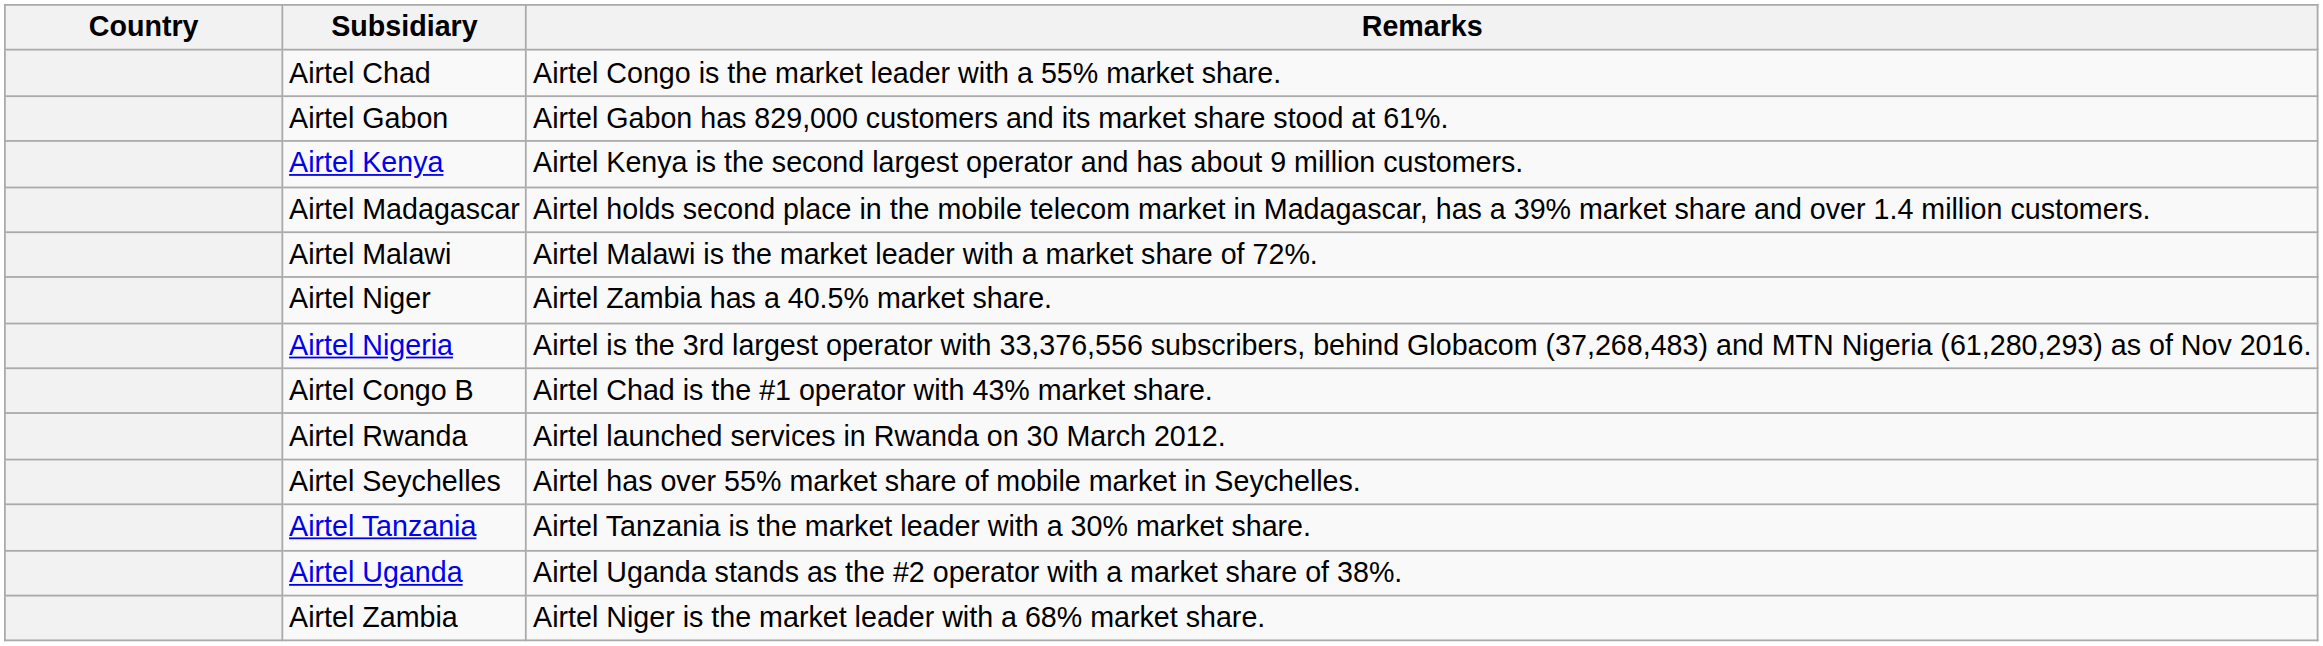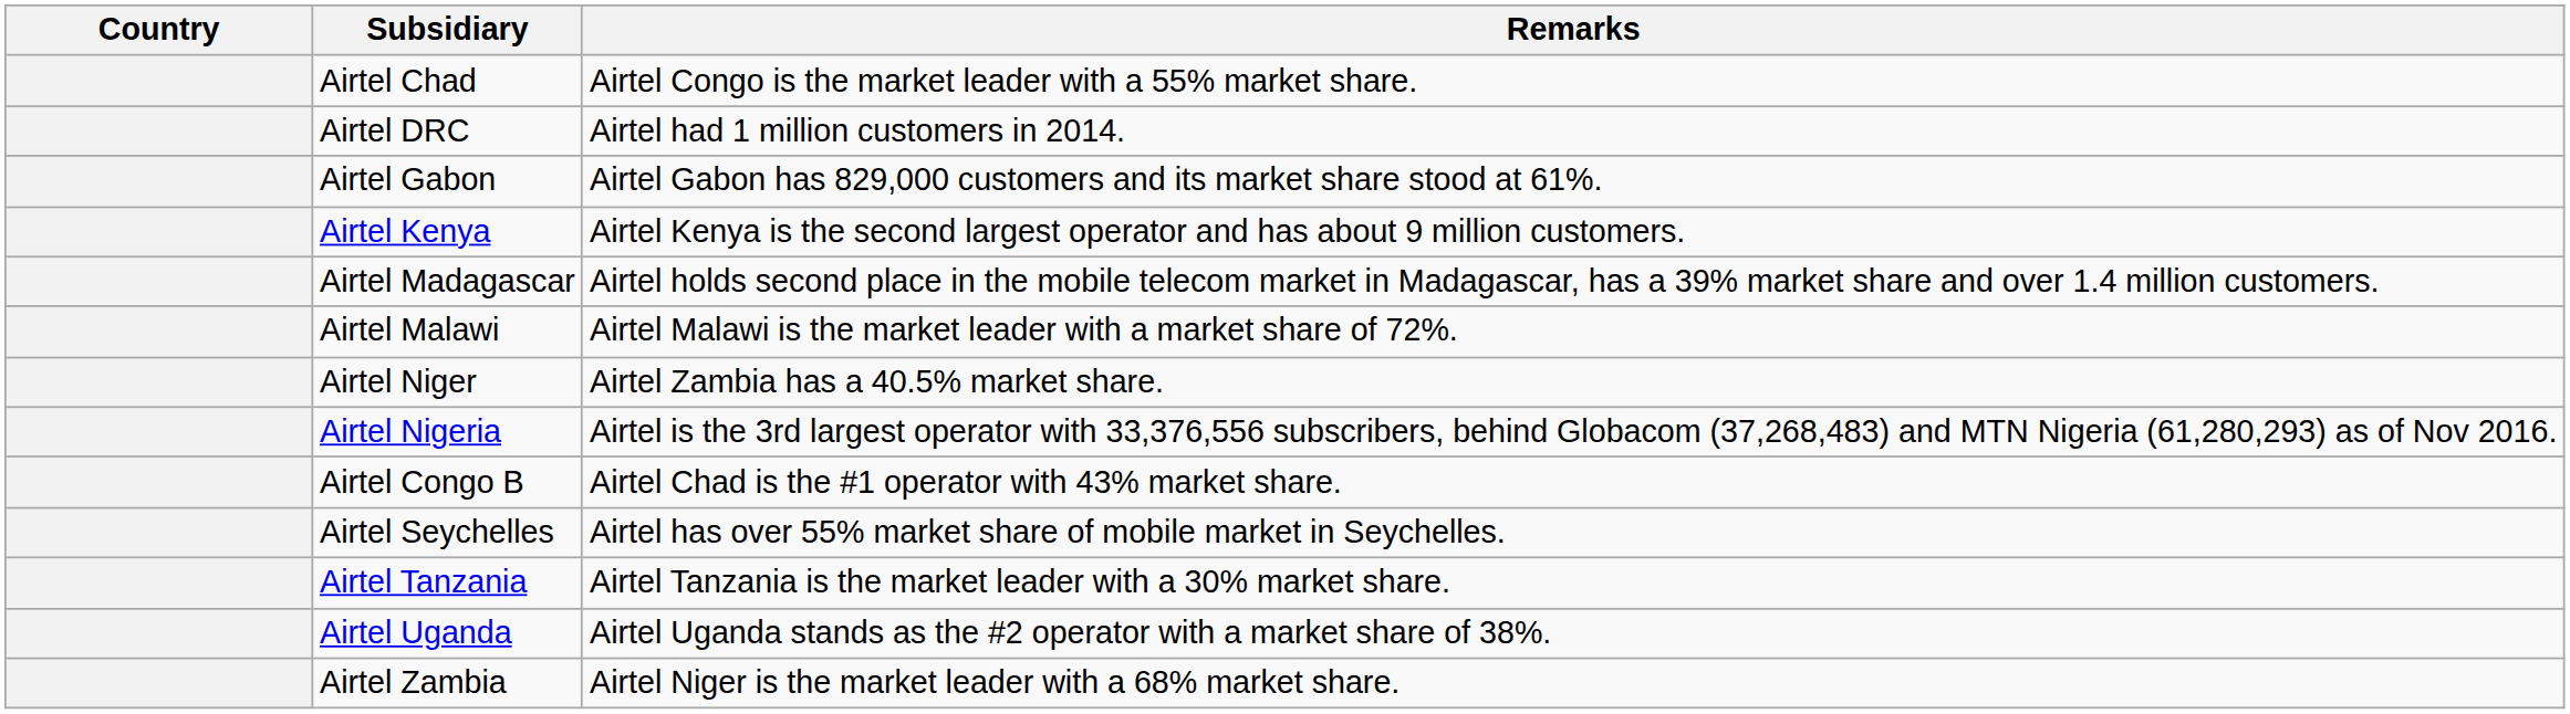+ row: Airtel DRC | Airtel had 1 million customers in 2014.
- row: Airtel Rwanda | Airtel launched services in Rwanda on 30 March 2012.
